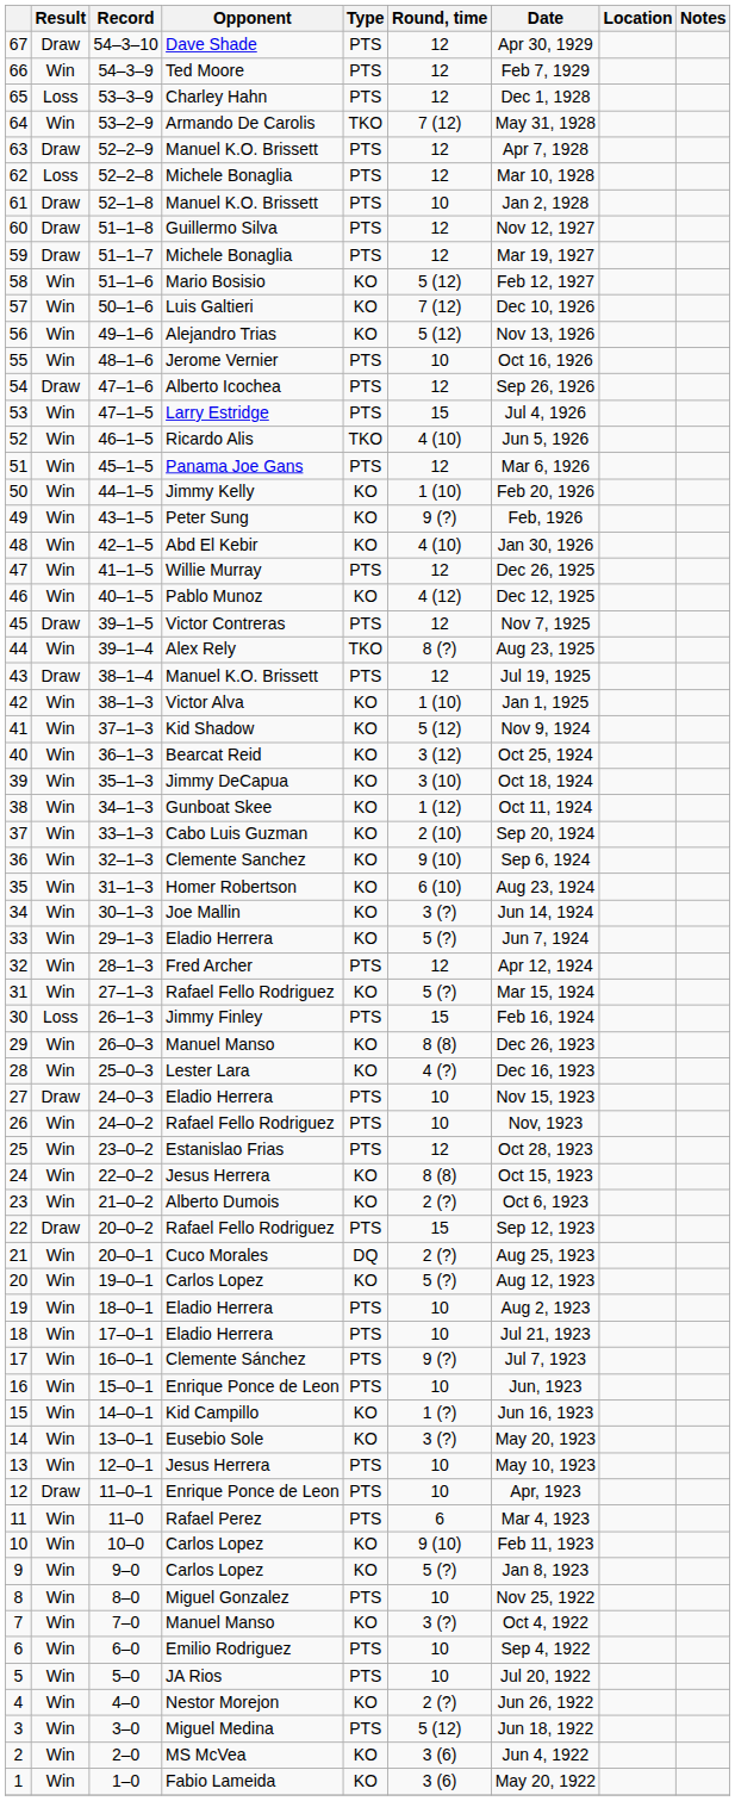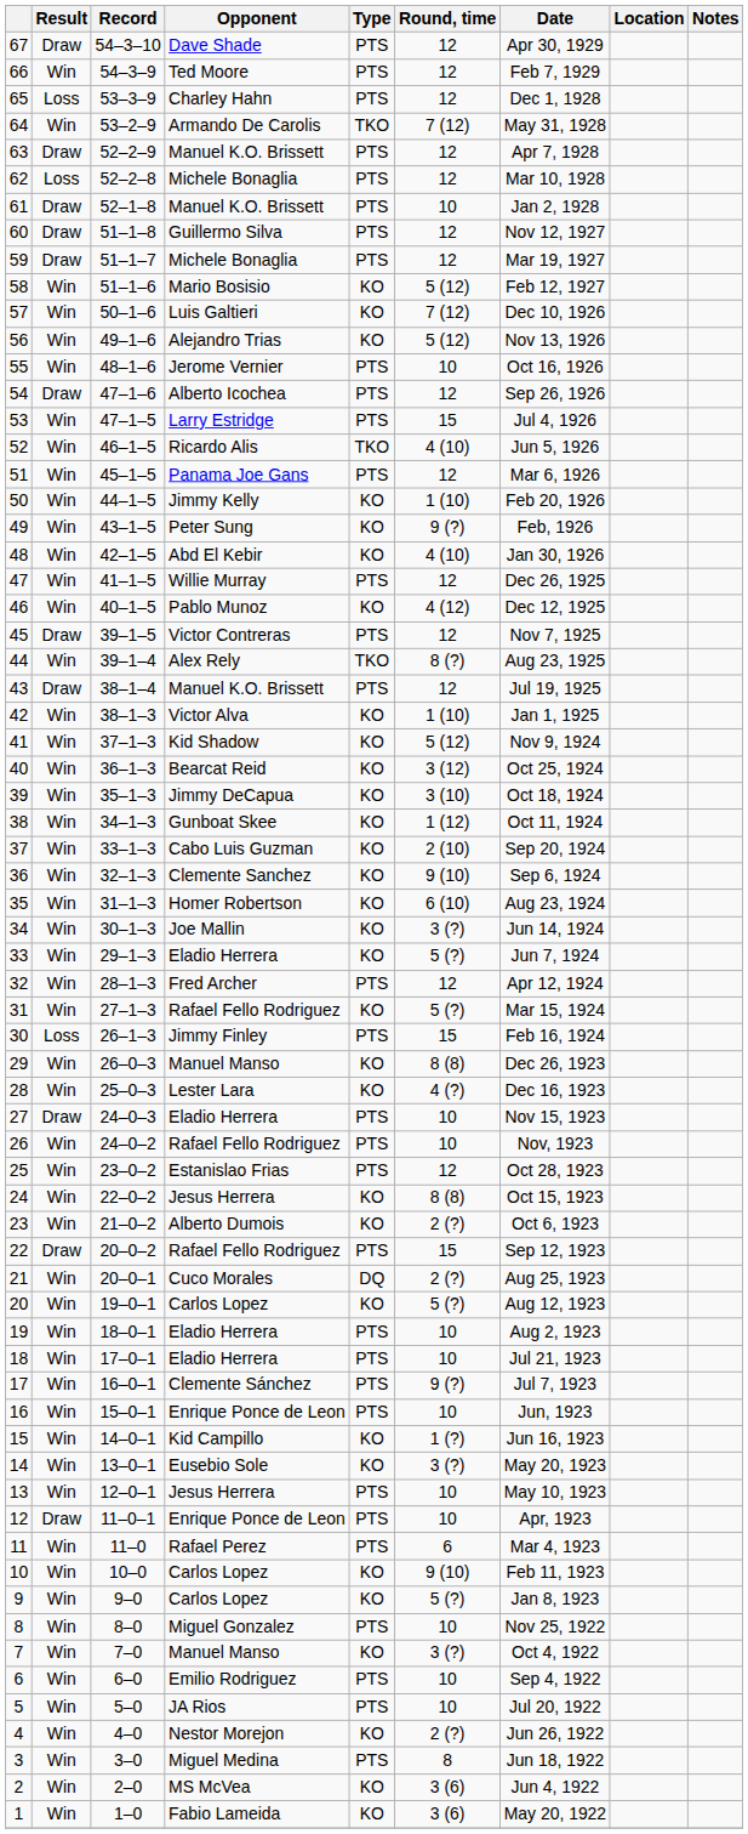3 | Round, time: 5 (12) -> 8
